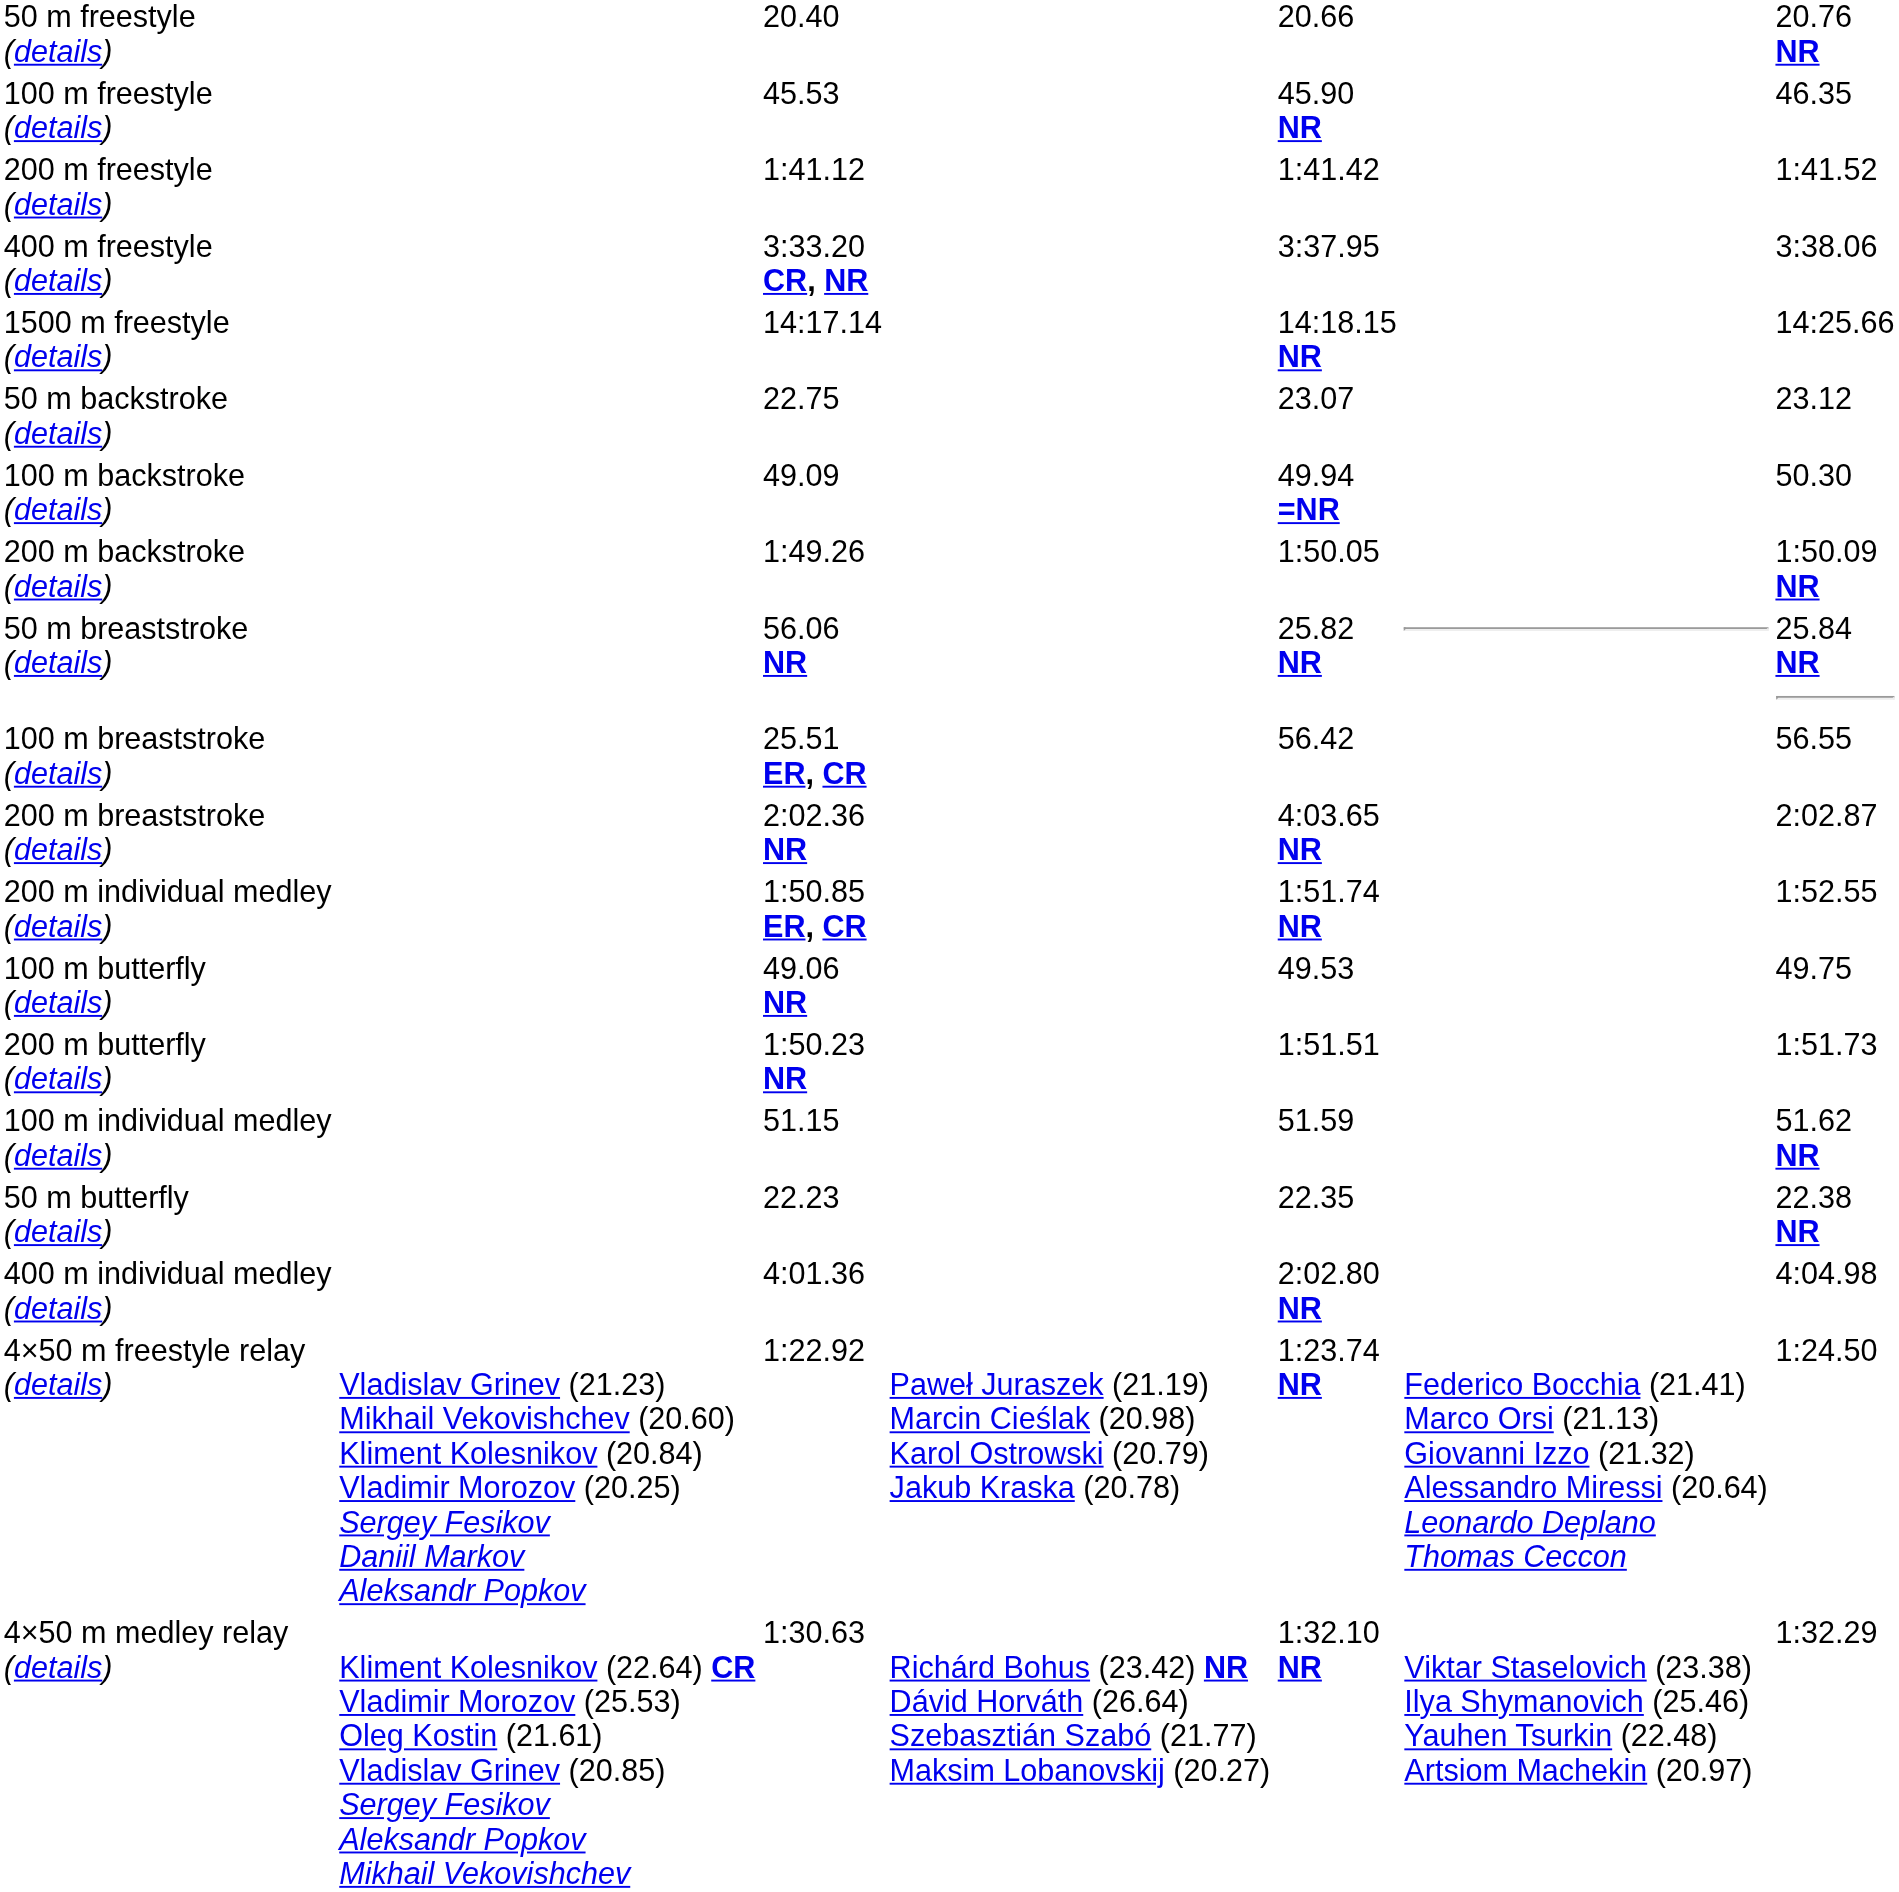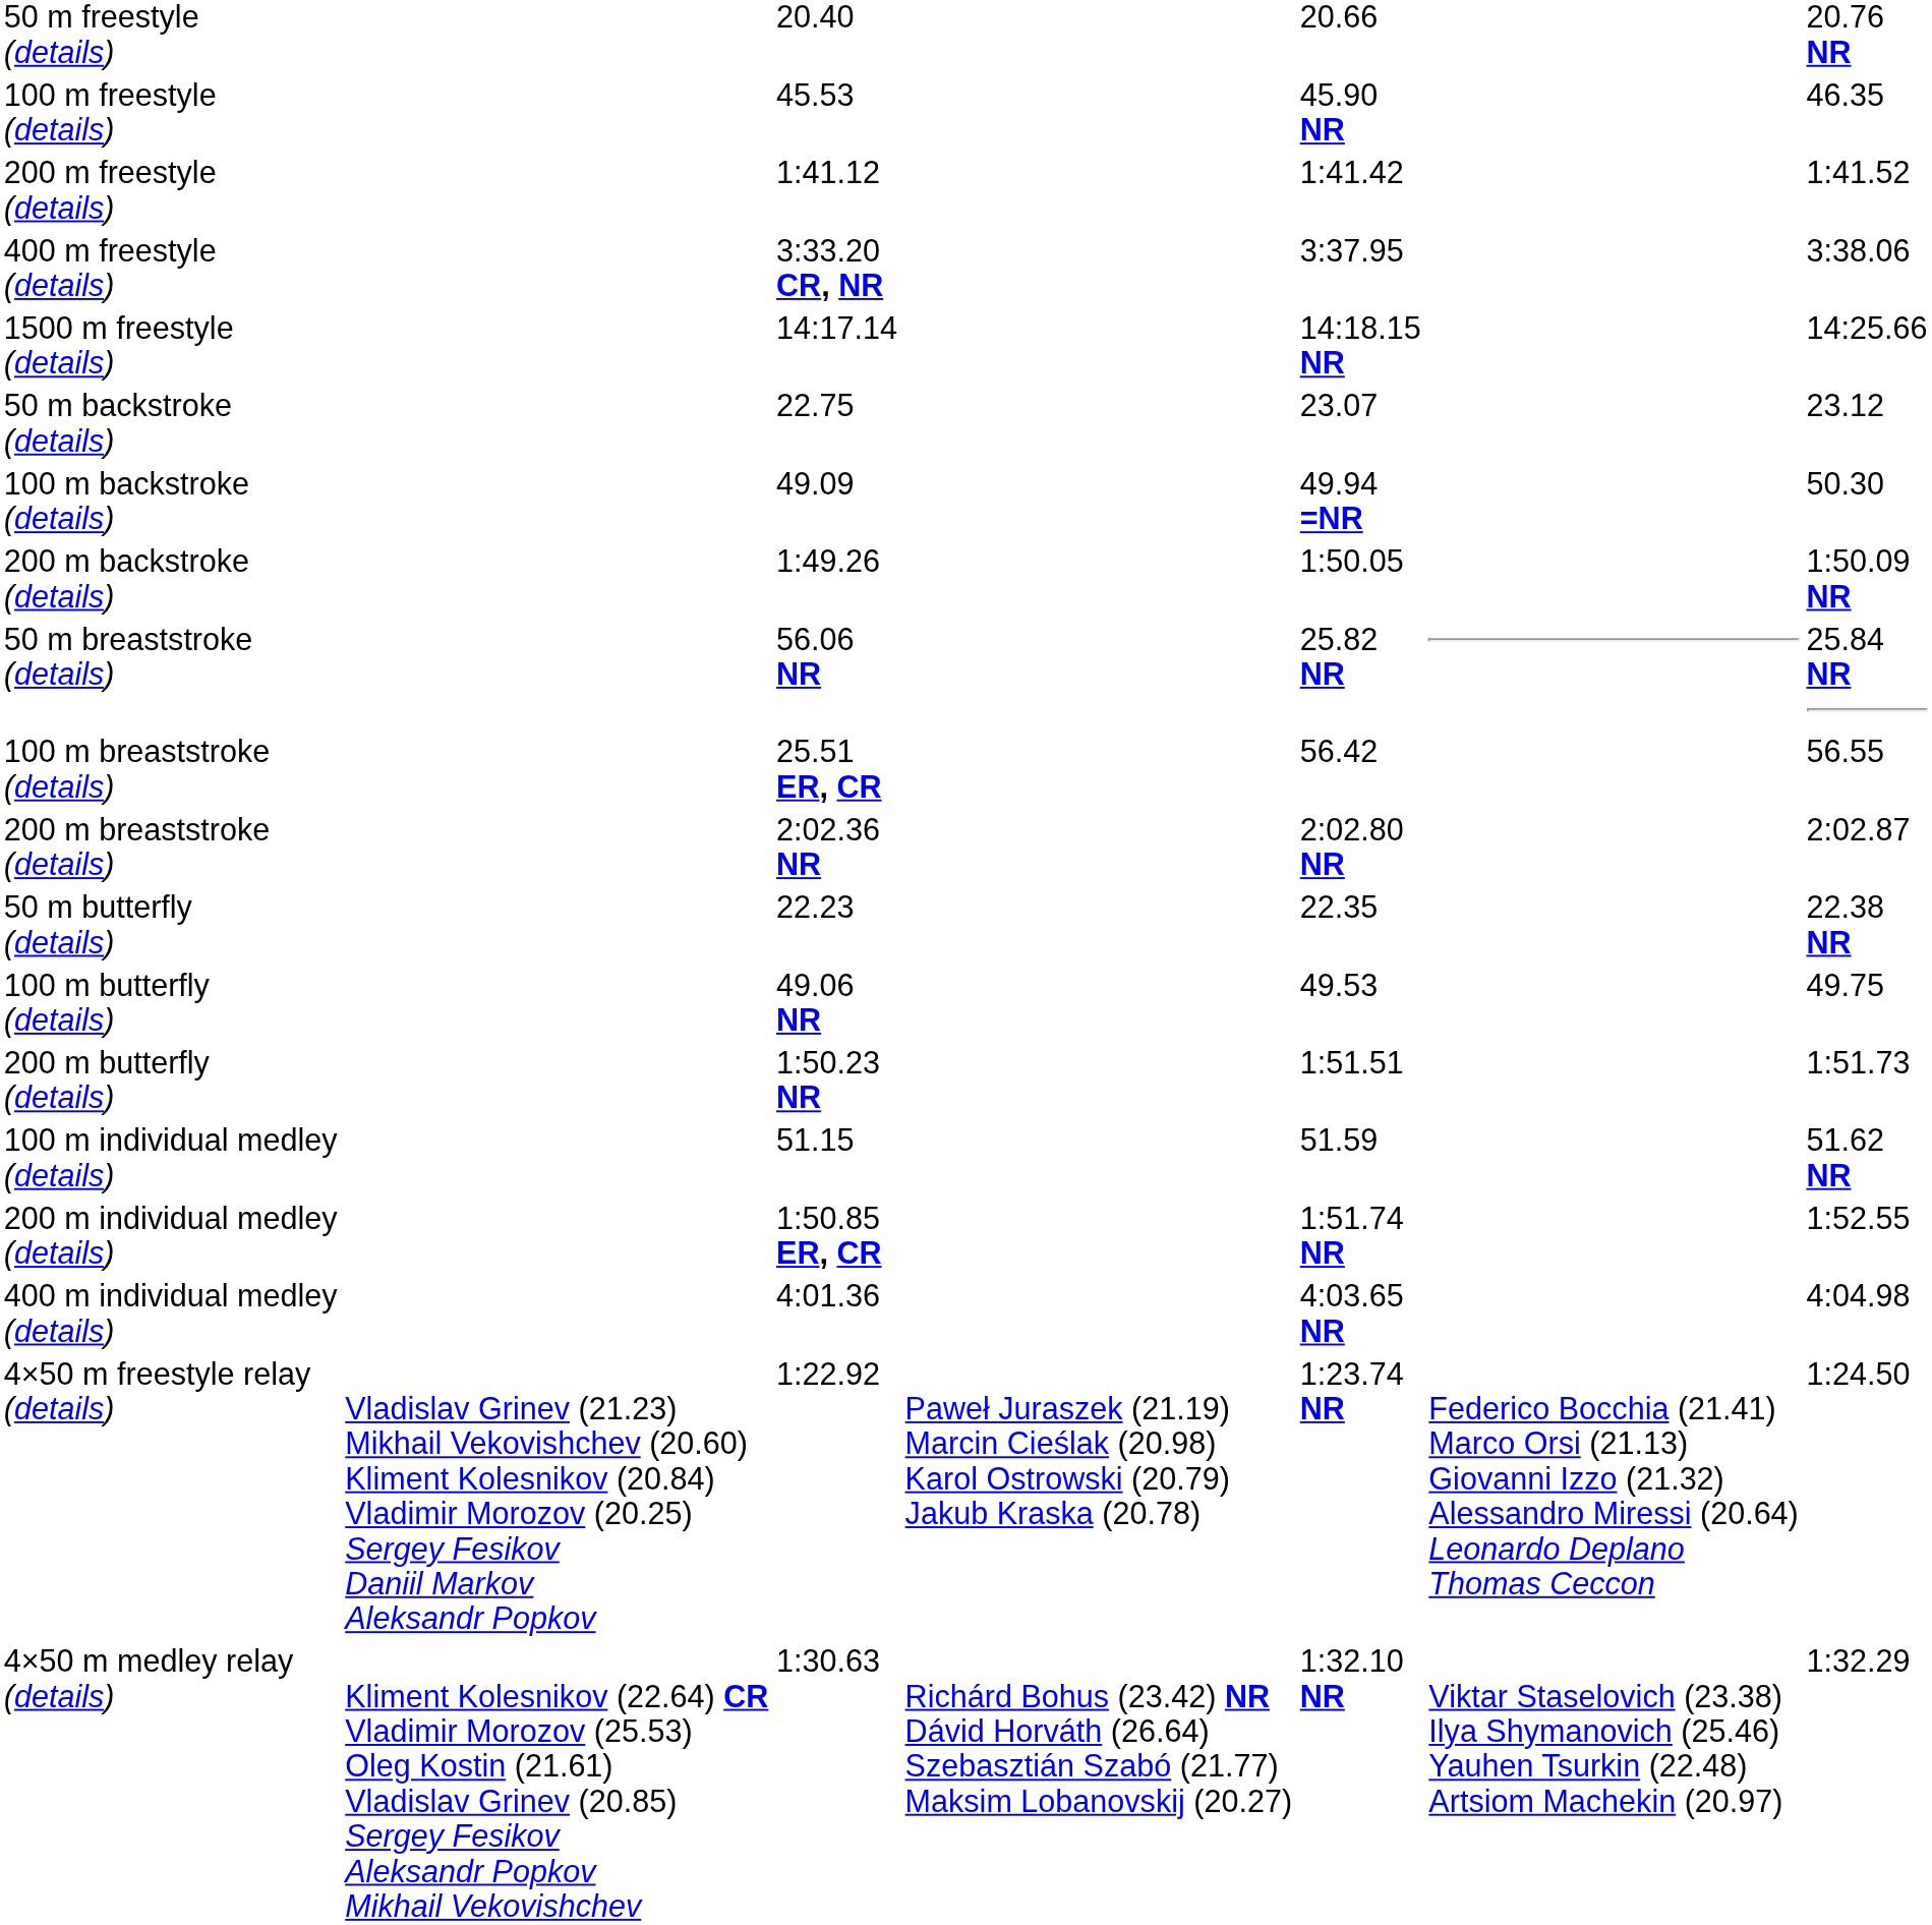200 m breaststroke (details) | column 5: 4:03.65 NR -> 2:02.80 NR
rows swapped: 50 m butterfly (details) <-> 200 m individual medley (details)
400 m individual medley (details) | column 5: 2:02.80 NR -> 4:03.65 NR
